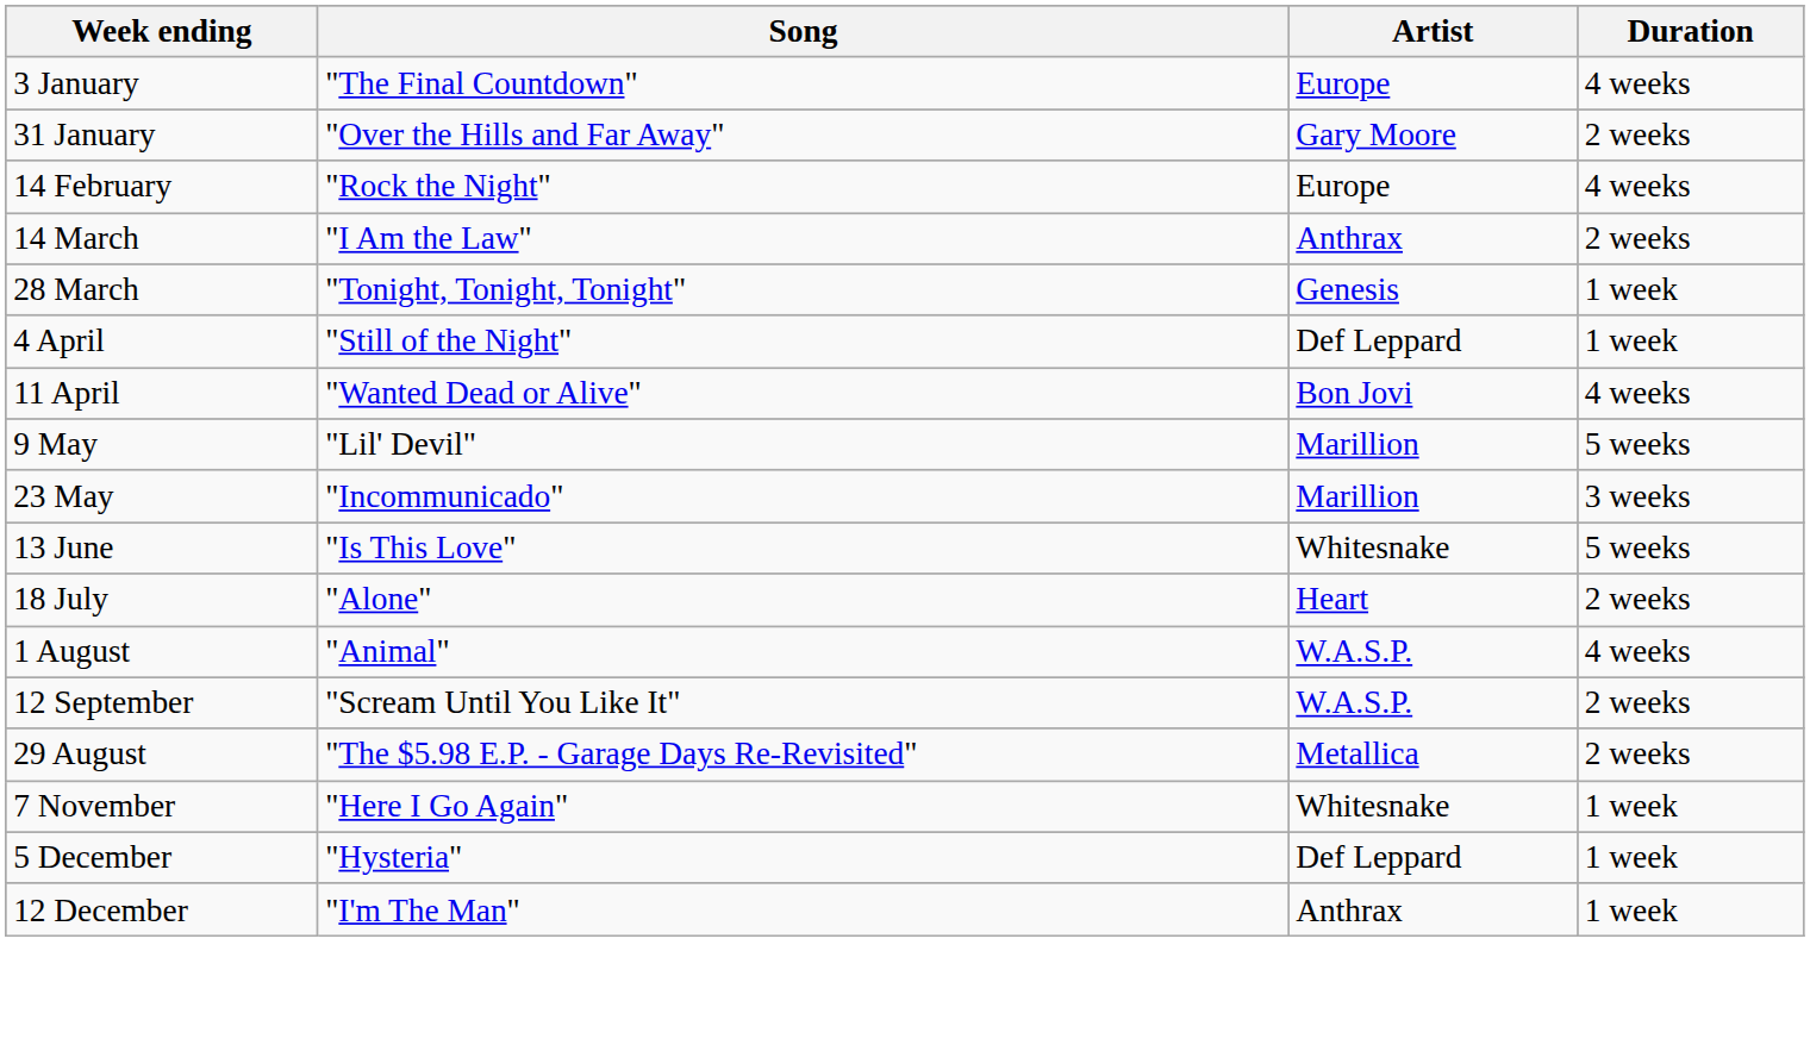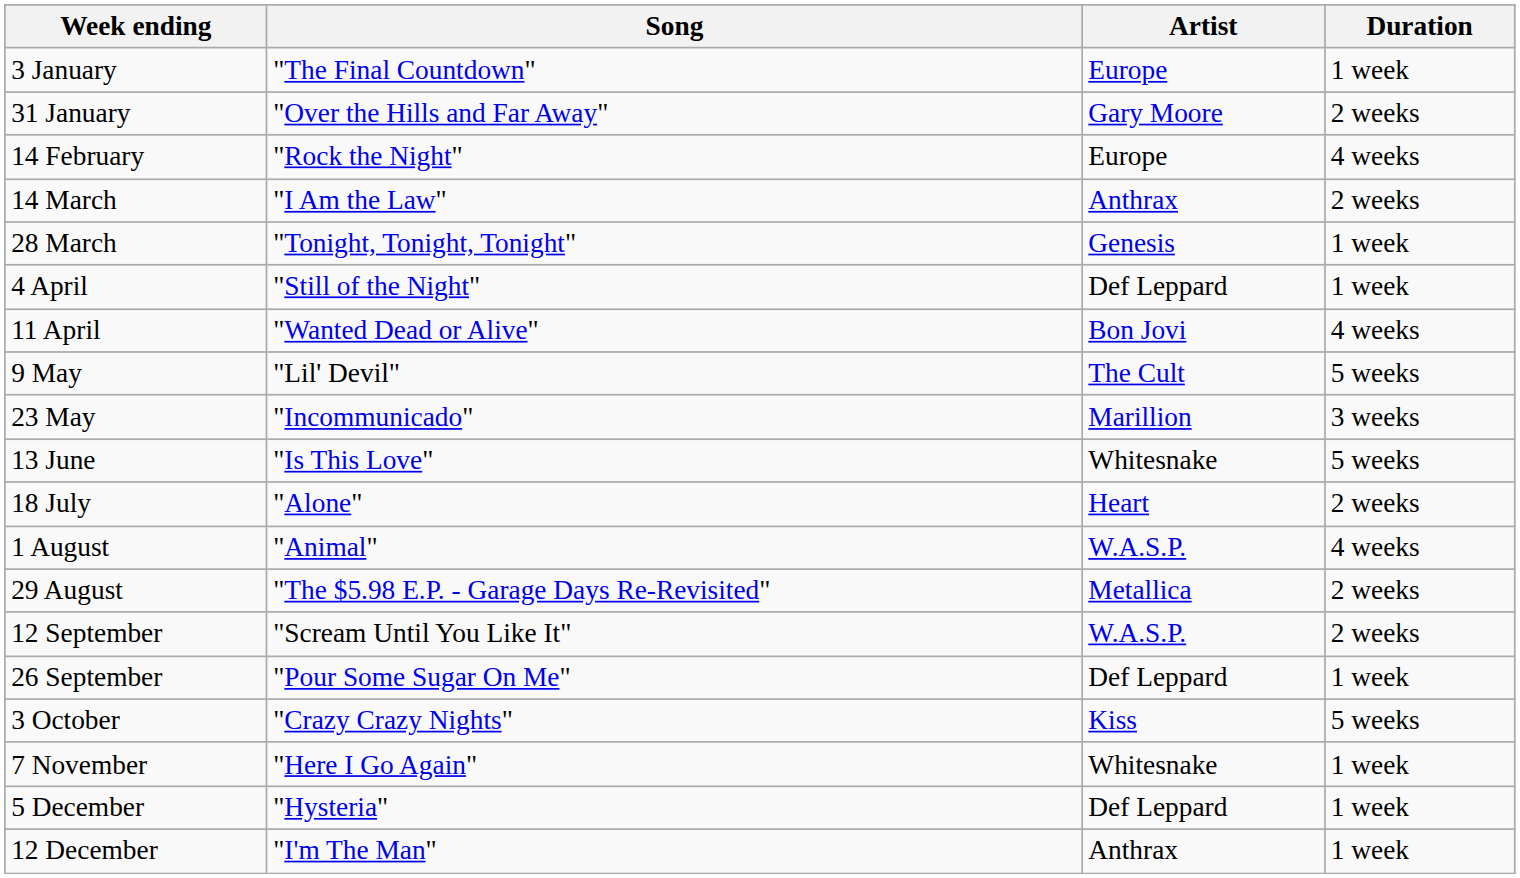3 January | Duration: 4 weeks -> 1 week
9 May | Artist: Marillion -> The Cult
rows swapped: 29 August <-> 12 September
+ row: 26 September | "Pour Some Sugar On Me" | Def Leppard | 1 week
+ row: 3 October | "Crazy Crazy Nights" | Kiss | 5 weeks
